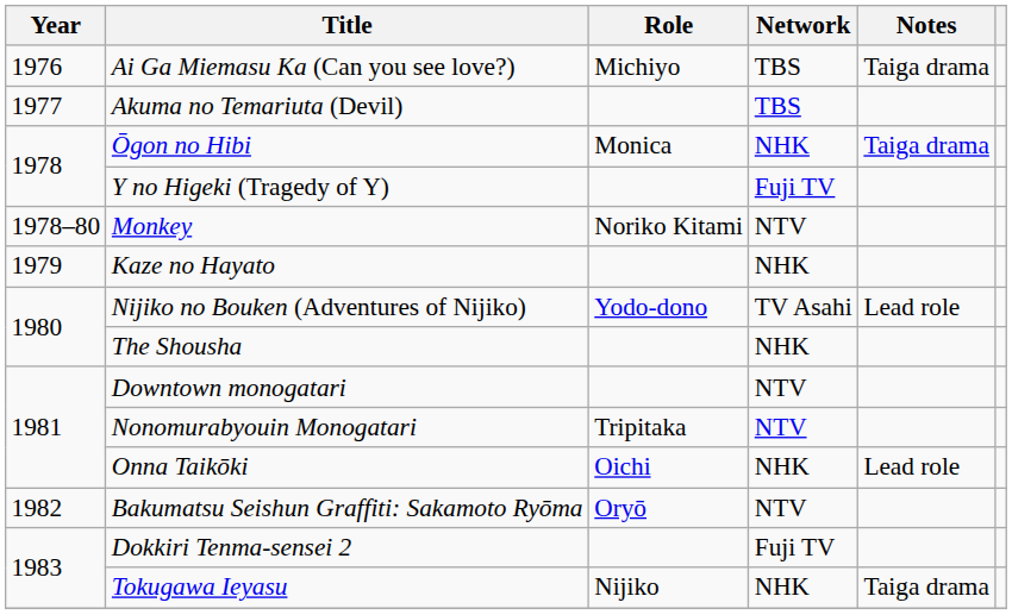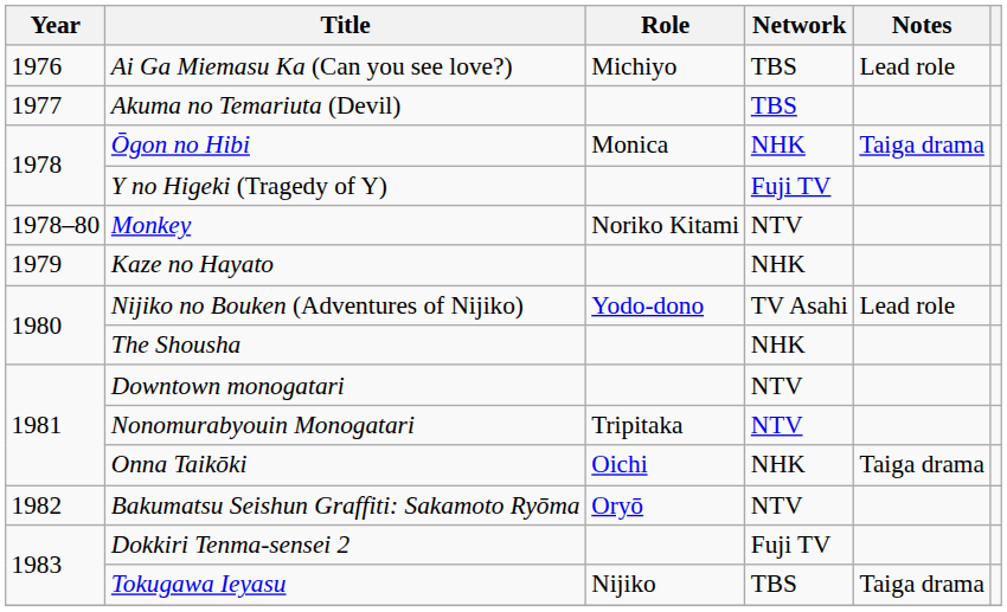Ai Ga Miemasu Ka (Can you see love?) | Notes: Taiga drama -> Lead role
Onna Taikōki | Notes: Lead role -> Taiga drama
Tokugawa Ieyasu | Network: NHK -> TBS
